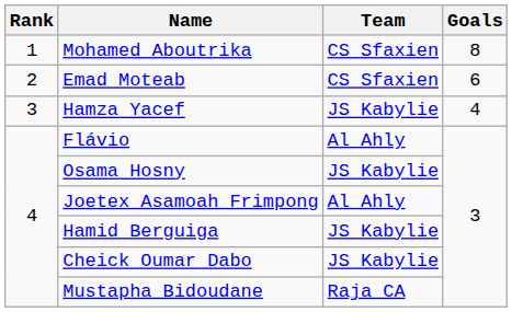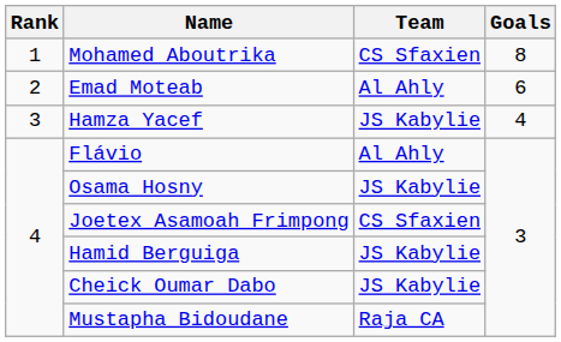Emad Moteab | Team: CS Sfaxien -> Al Ahly
Joetex Asamoah Frimpong | Team: Al Ahly -> CS Sfaxien
